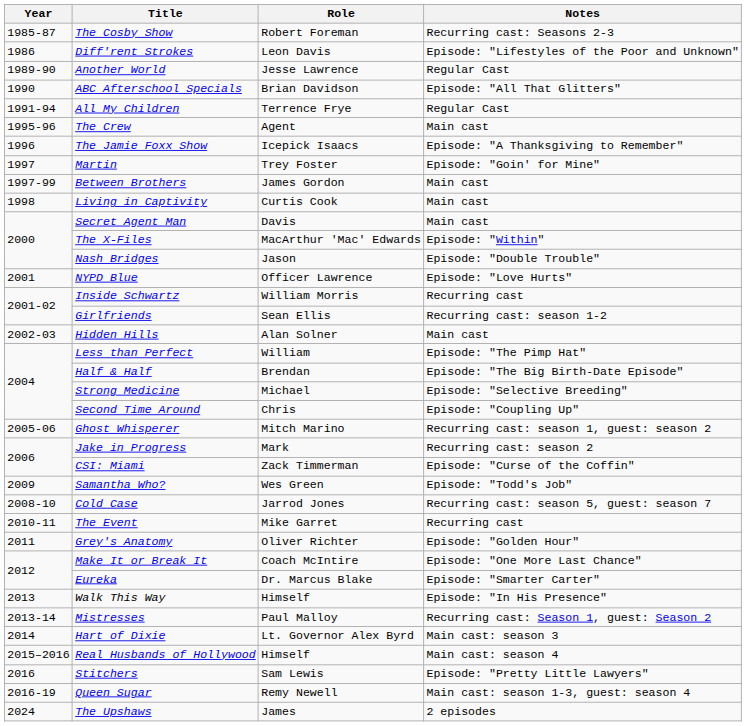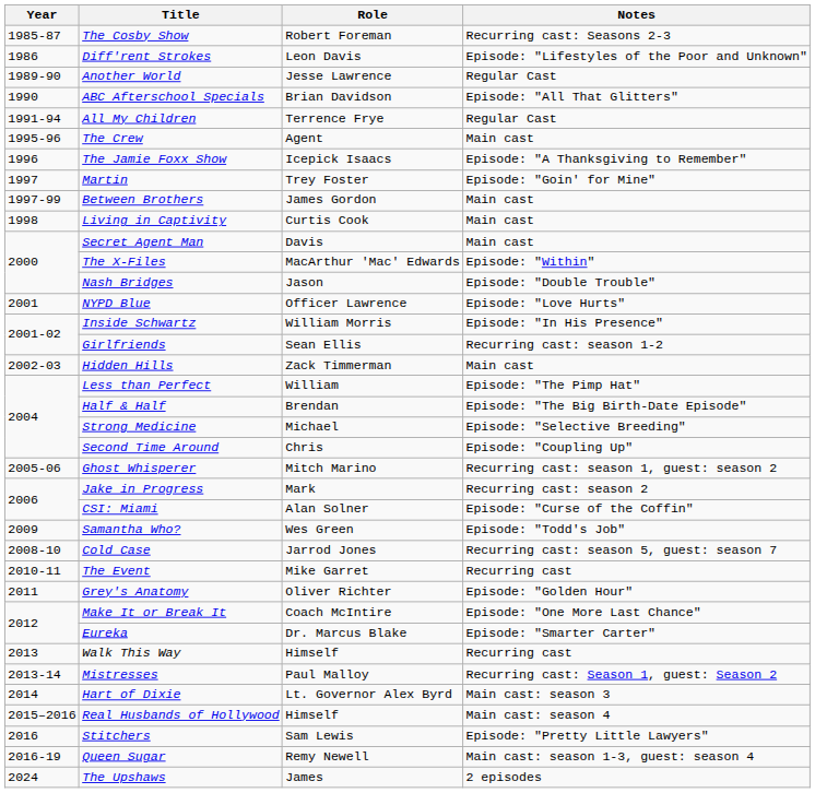Inside Schwartz | Notes: Recurring cast -> Episode: "In His Presence"
Hidden Hills | Role: Alan Solner -> Zack Timmerman
CSI: Miami | Role: Zack Timmerman -> Alan Solner
Walk This Way | Notes: Episode: "In His Presence" -> Recurring cast
